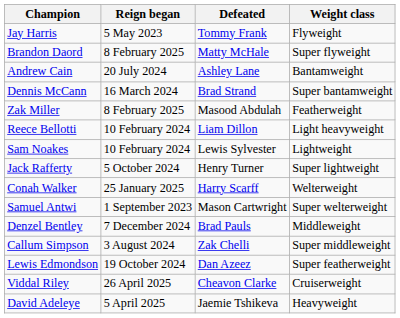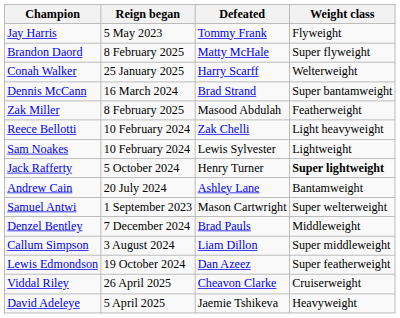rows swapped: Andrew Cain <-> Conah Walker
Reece Bellotti | Defeated: Liam Dillon -> Zak Chelli
Jack Rafferty | Weight class: normal -> bold
Callum Simpson | Defeated: Zak Chelli -> Liam Dillon
